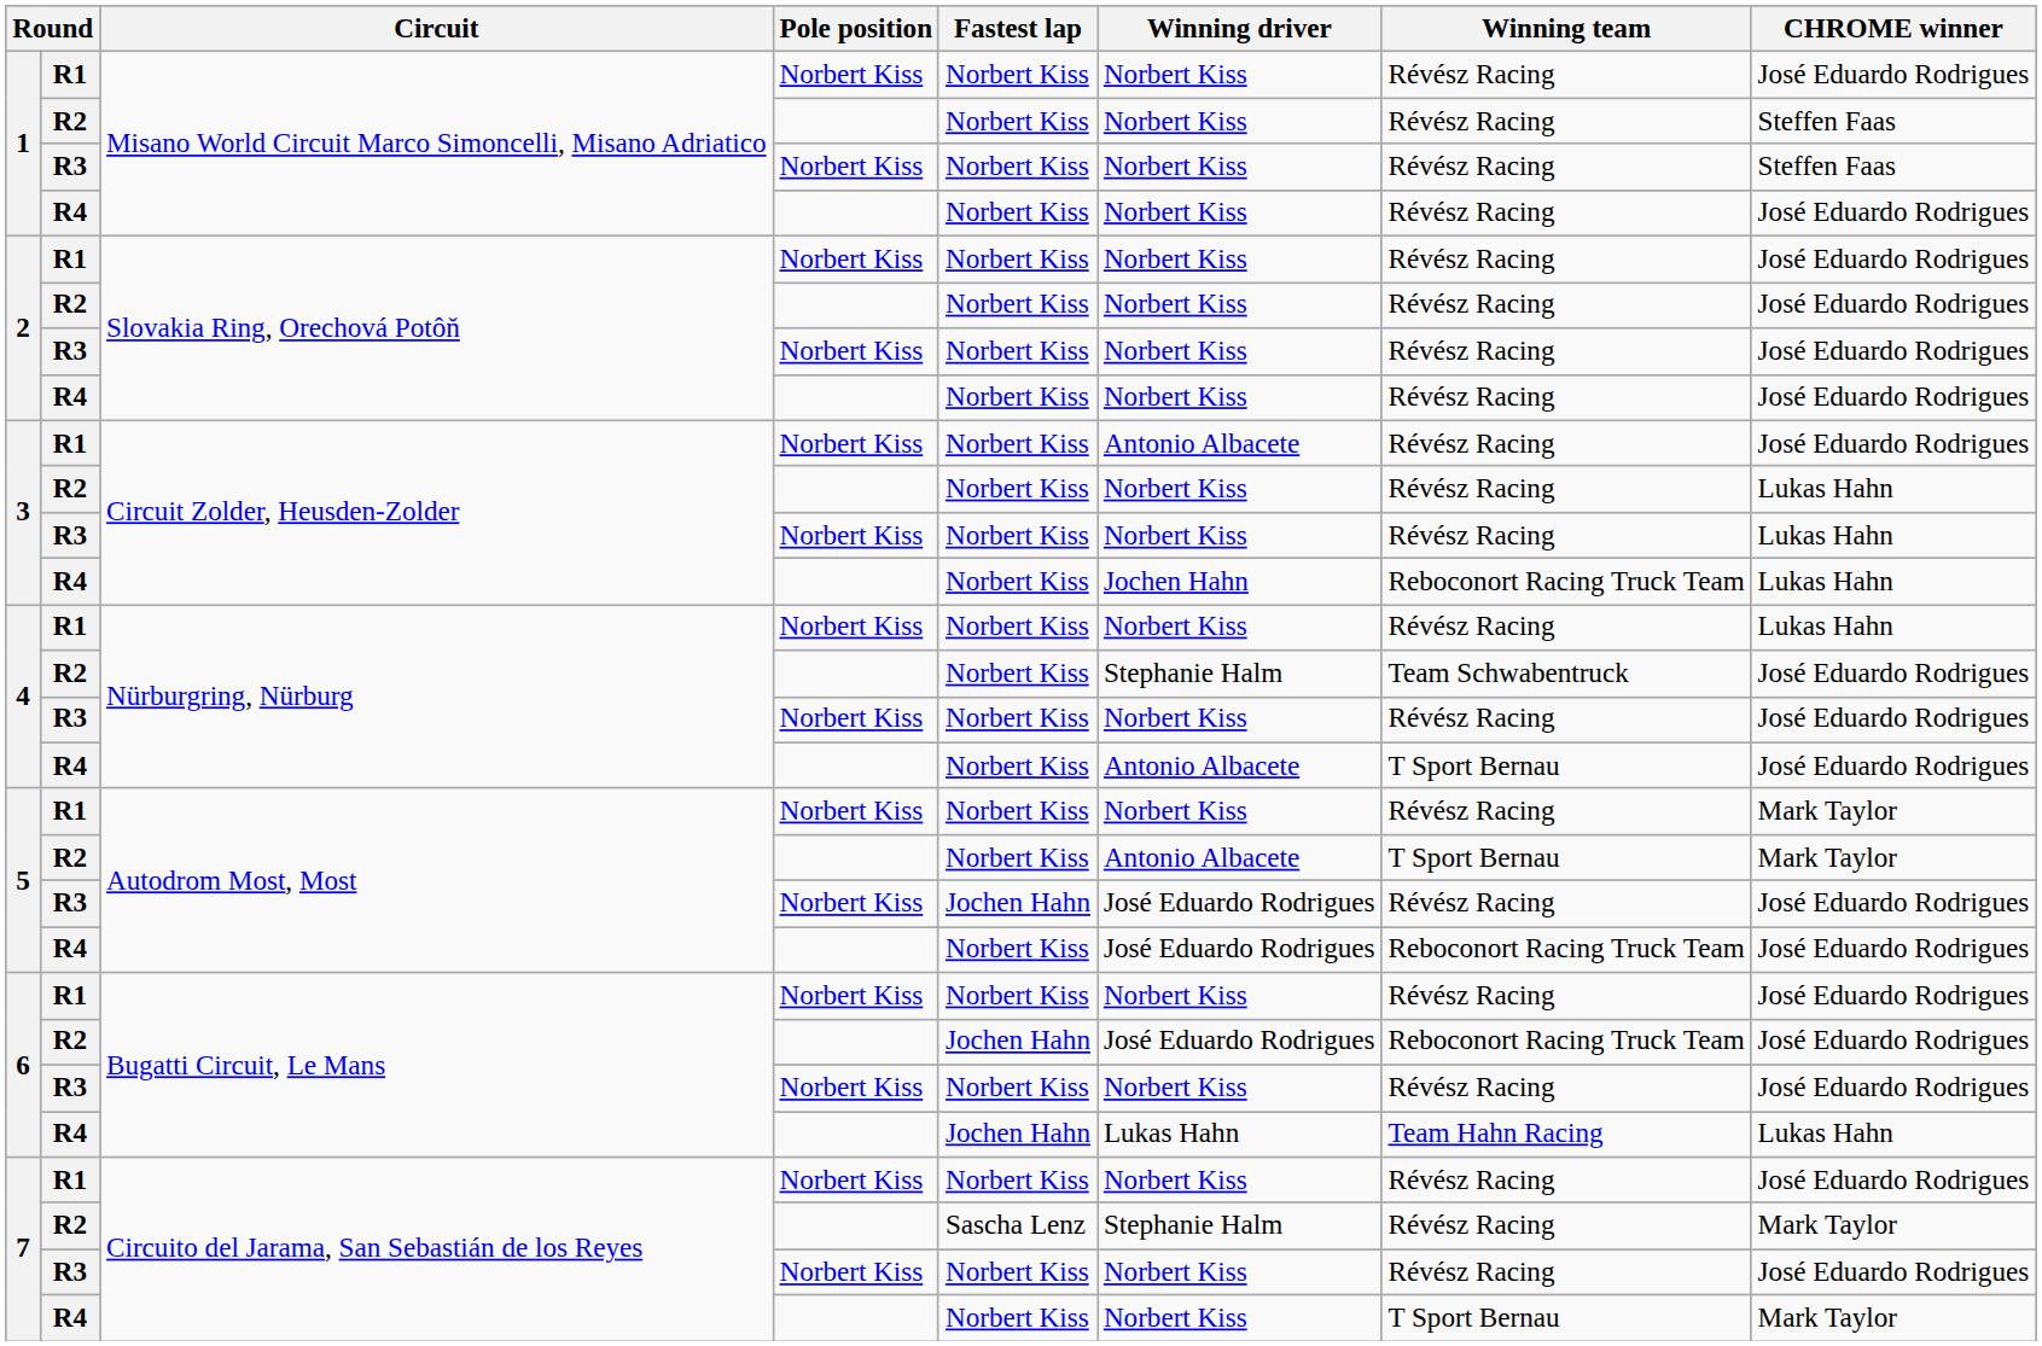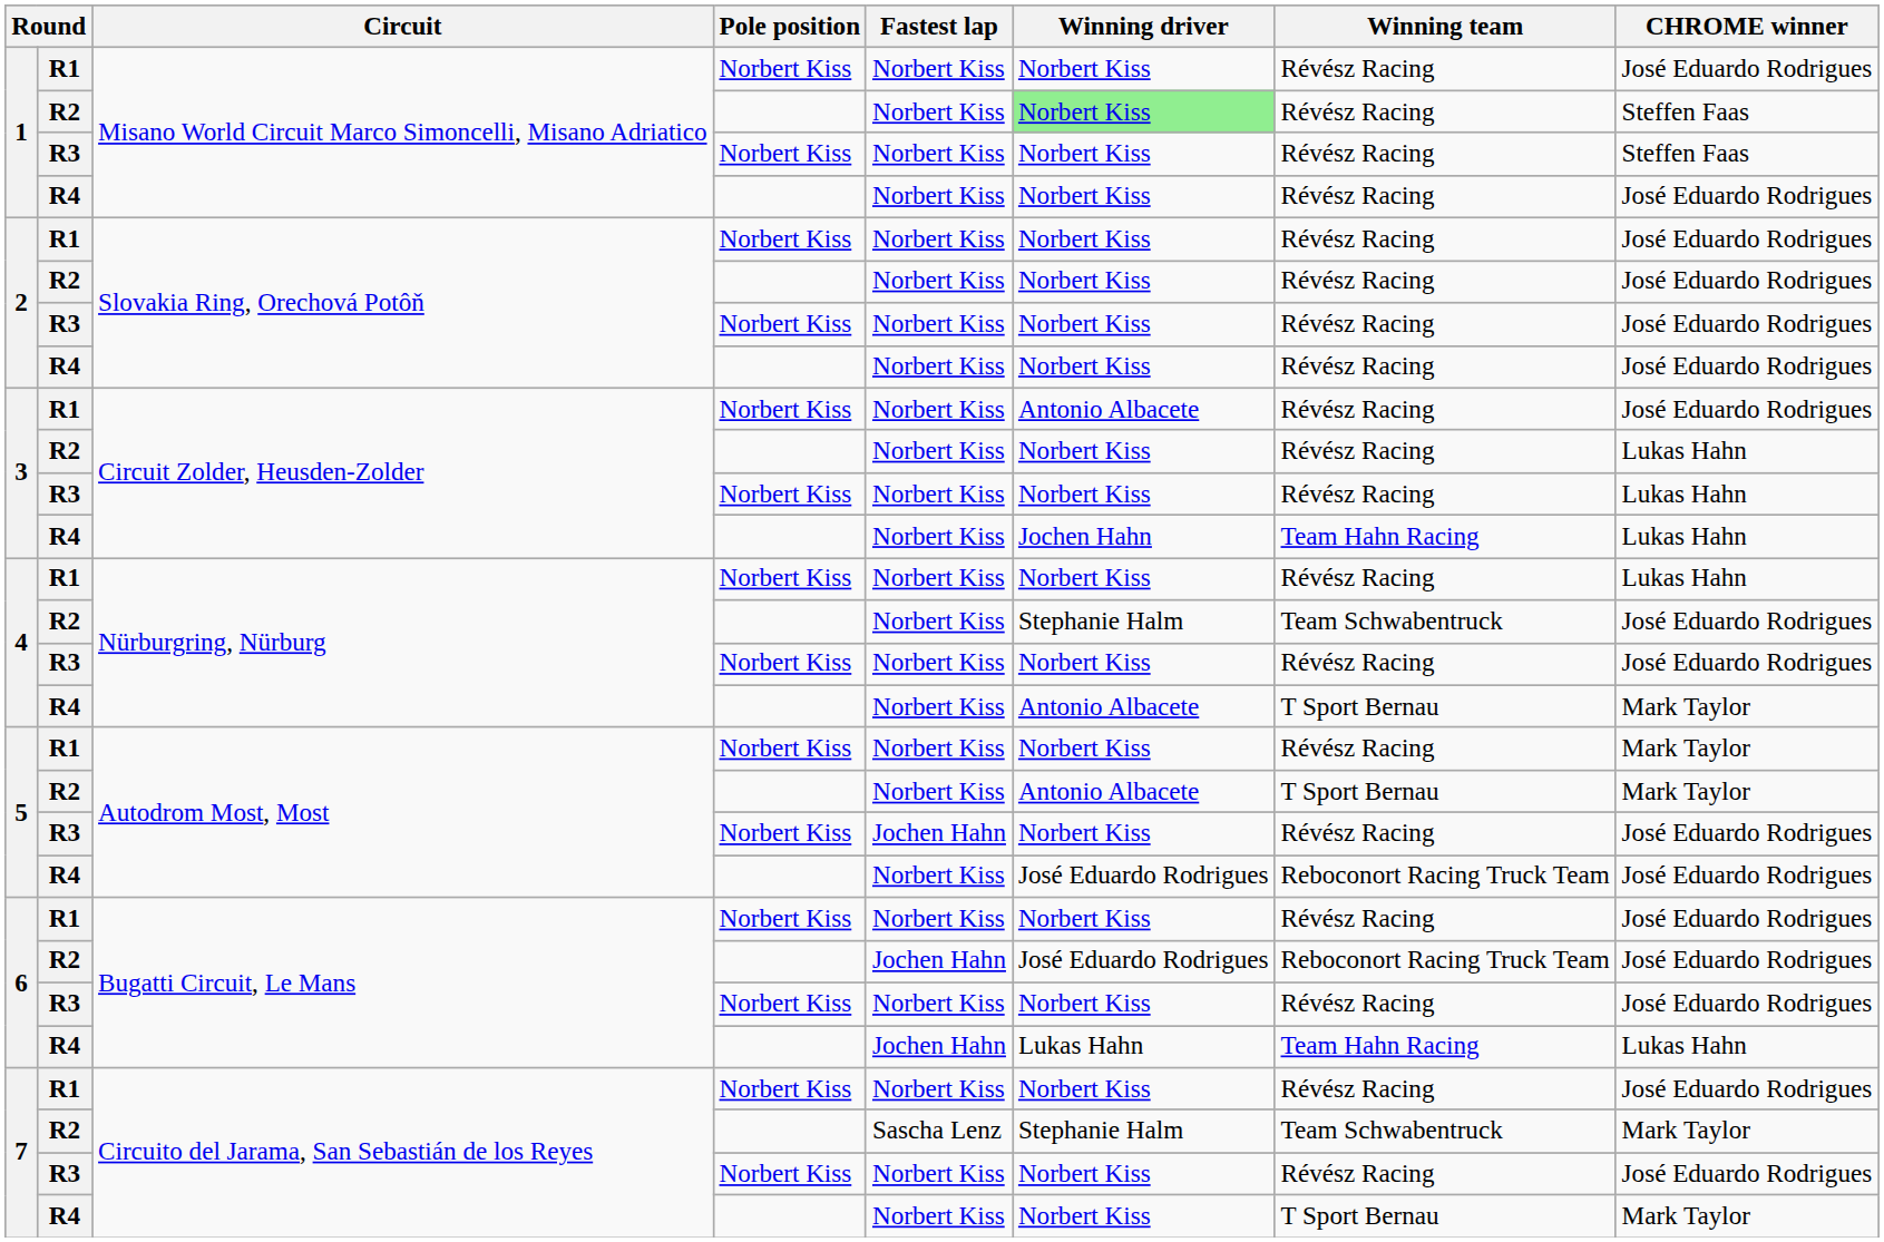1 / R2 | Winning driver: no background -> lightgreen background
3 / R4 | Winning team: Reboconort Racing Truck Team -> Team Hahn Racing
4 / R4 | CHROME winner: José Eduardo Rodrigues -> Mark Taylor
5 / R3 | Winning driver: José Eduardo Rodrigues -> Norbert Kiss
7 / R2 | Winning team: Révész Racing -> Team Schwabentruck
